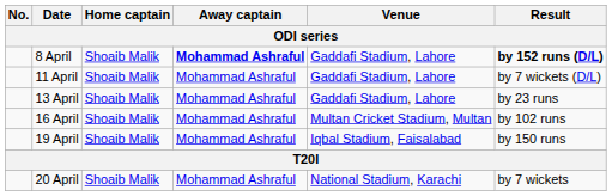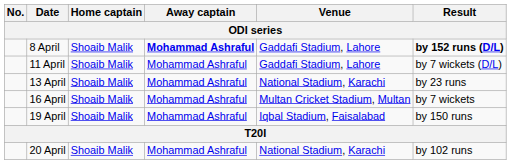13 April | Venue: Gaddafi Stadium, Lahore -> National Stadium, Karachi
16 April | Result: by 102 runs -> by 7 wickets
20 April | Result: by 7 wickets -> by 102 runs
